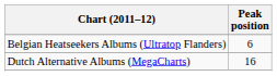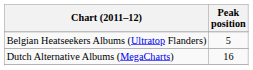Belgian Heatseekers Albums (Ultratop Flanders) | Peak position: 6 -> 5
